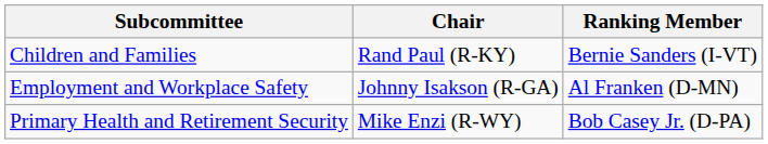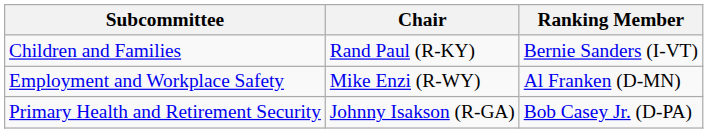Employment and Workplace Safety | Chair: Johnny Isakson (R-GA) -> Mike Enzi (R-WY)
Primary Health and Retirement Security | Chair: Mike Enzi (R-WY) -> Johnny Isakson (R-GA)
